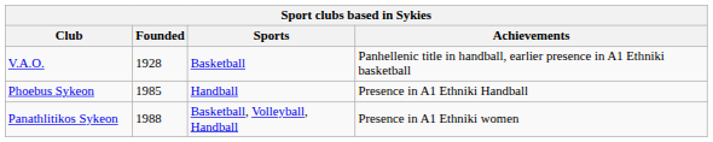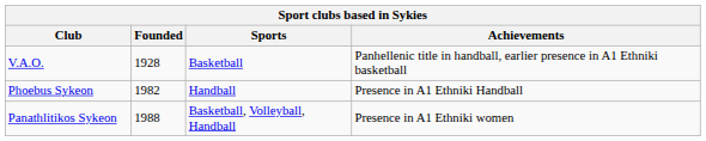Phoebus Sykeon | Founded: 1985 -> 1982
